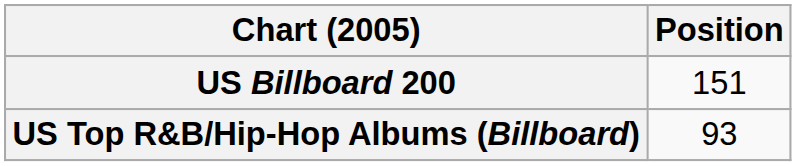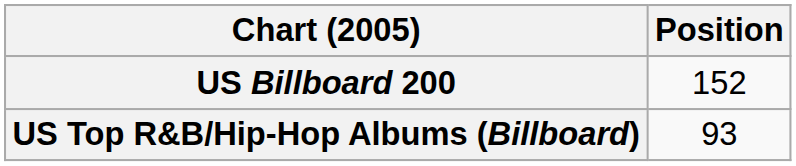US Billboard 200 | Position: 151 -> 152
